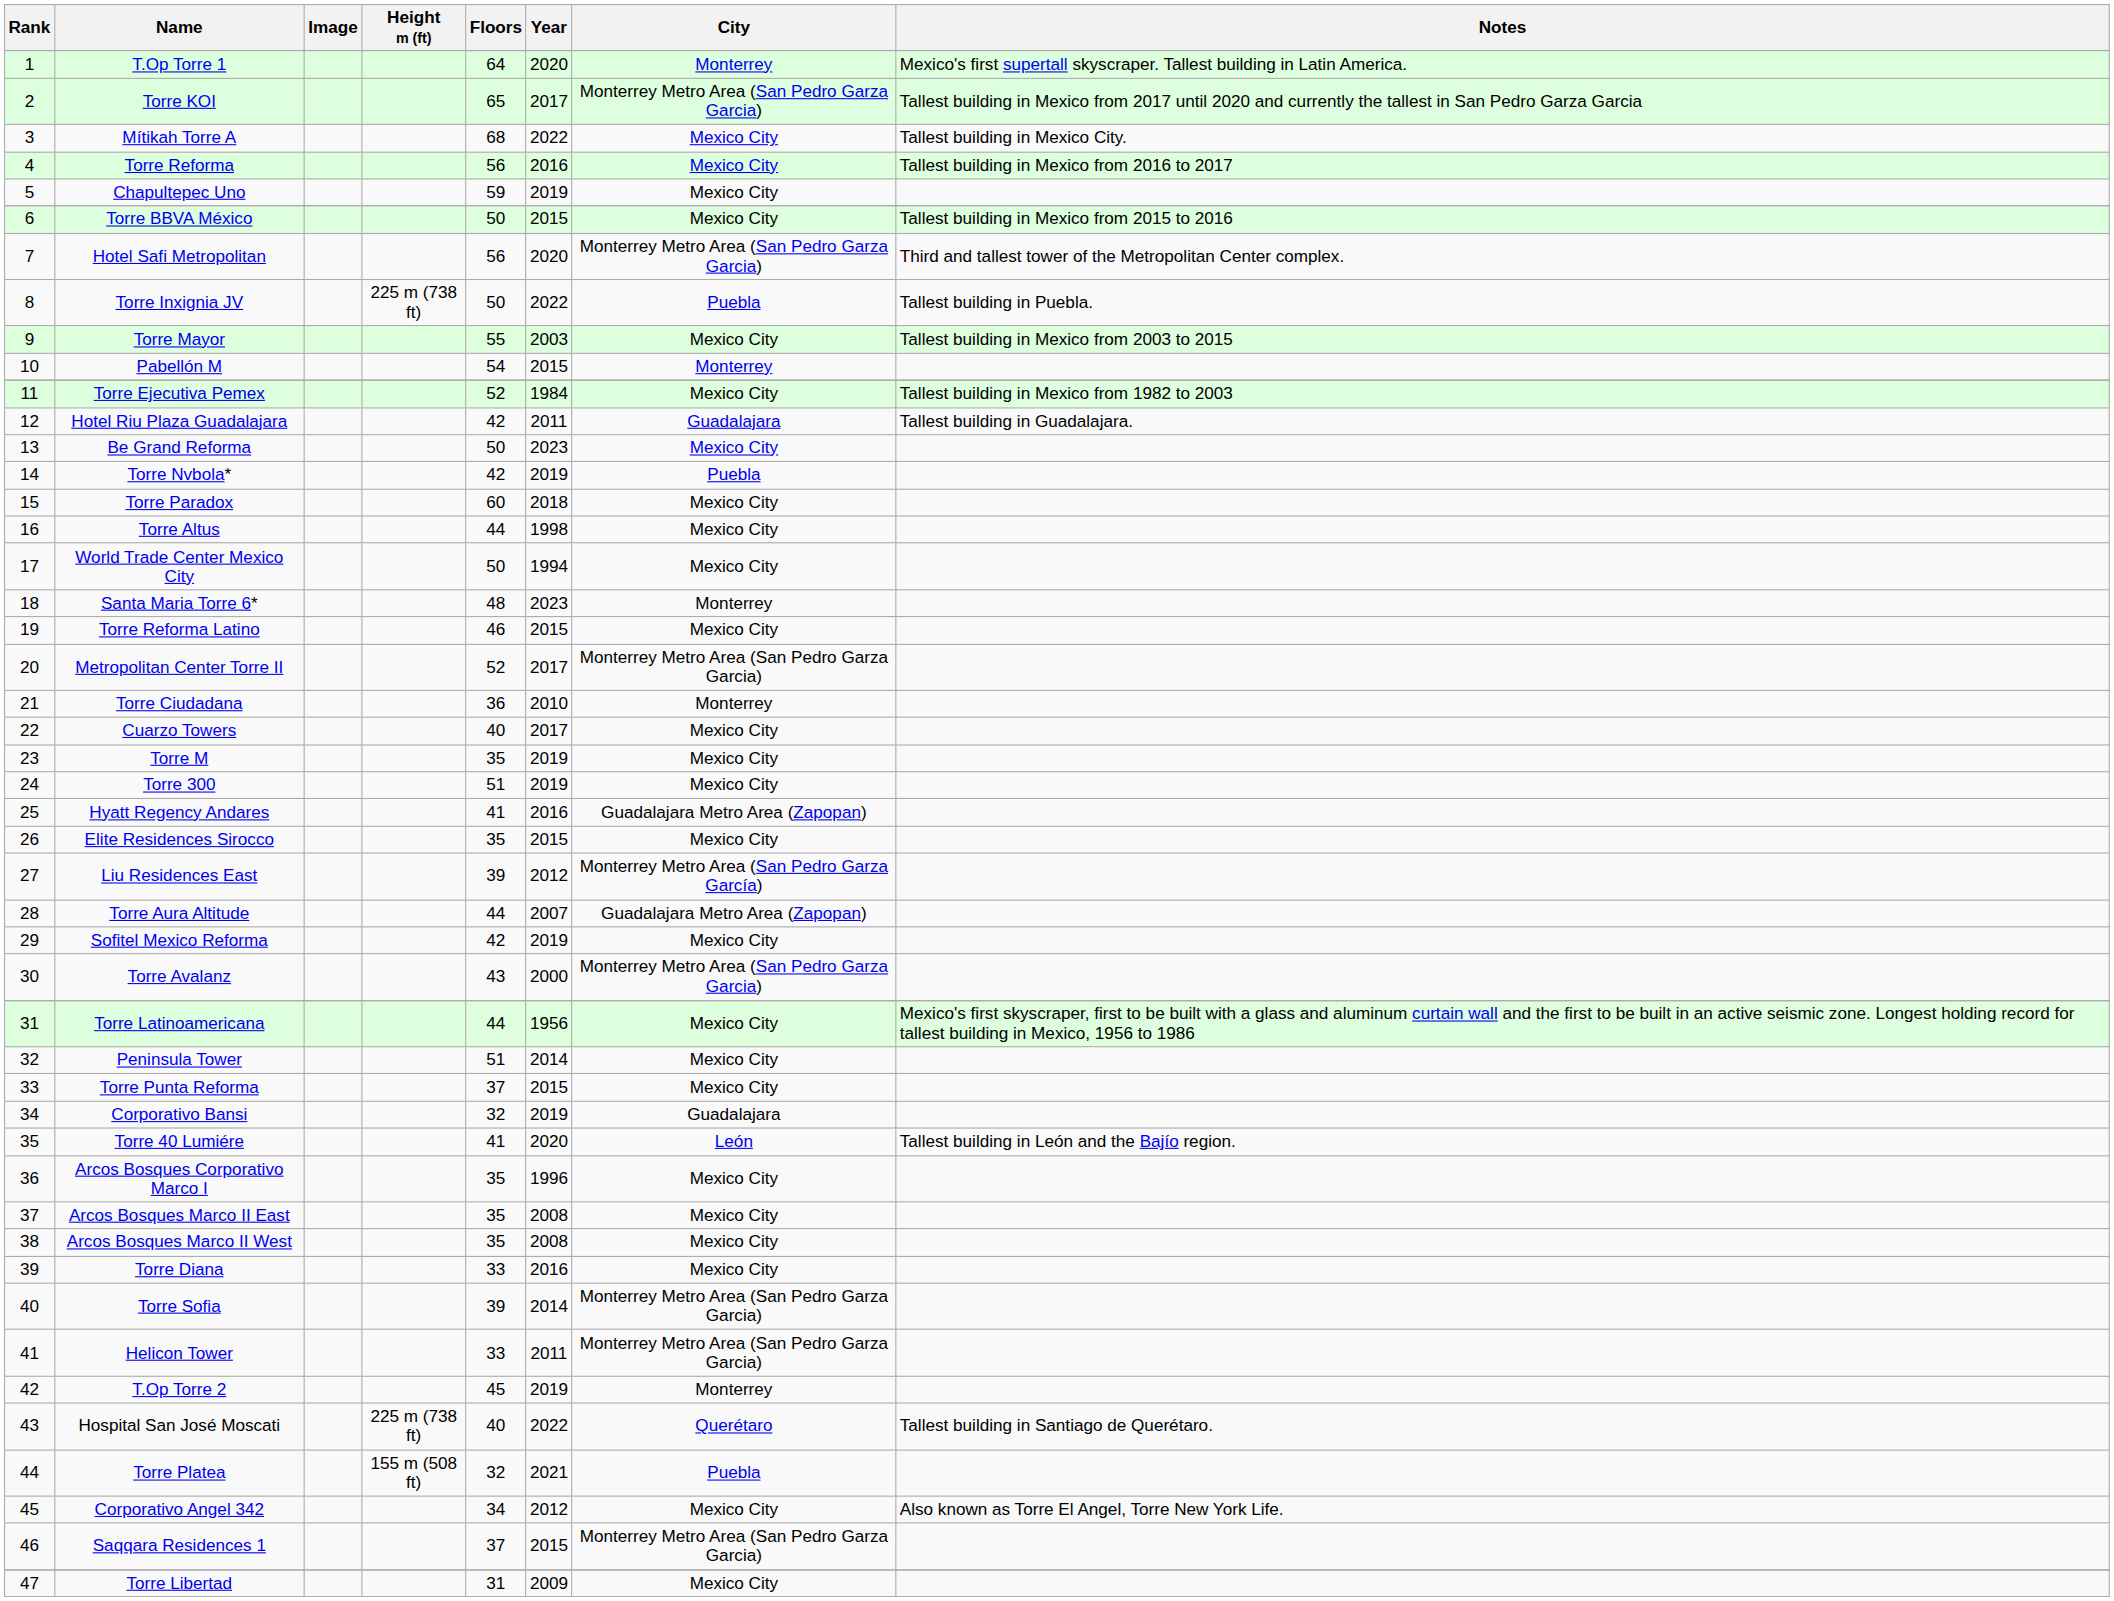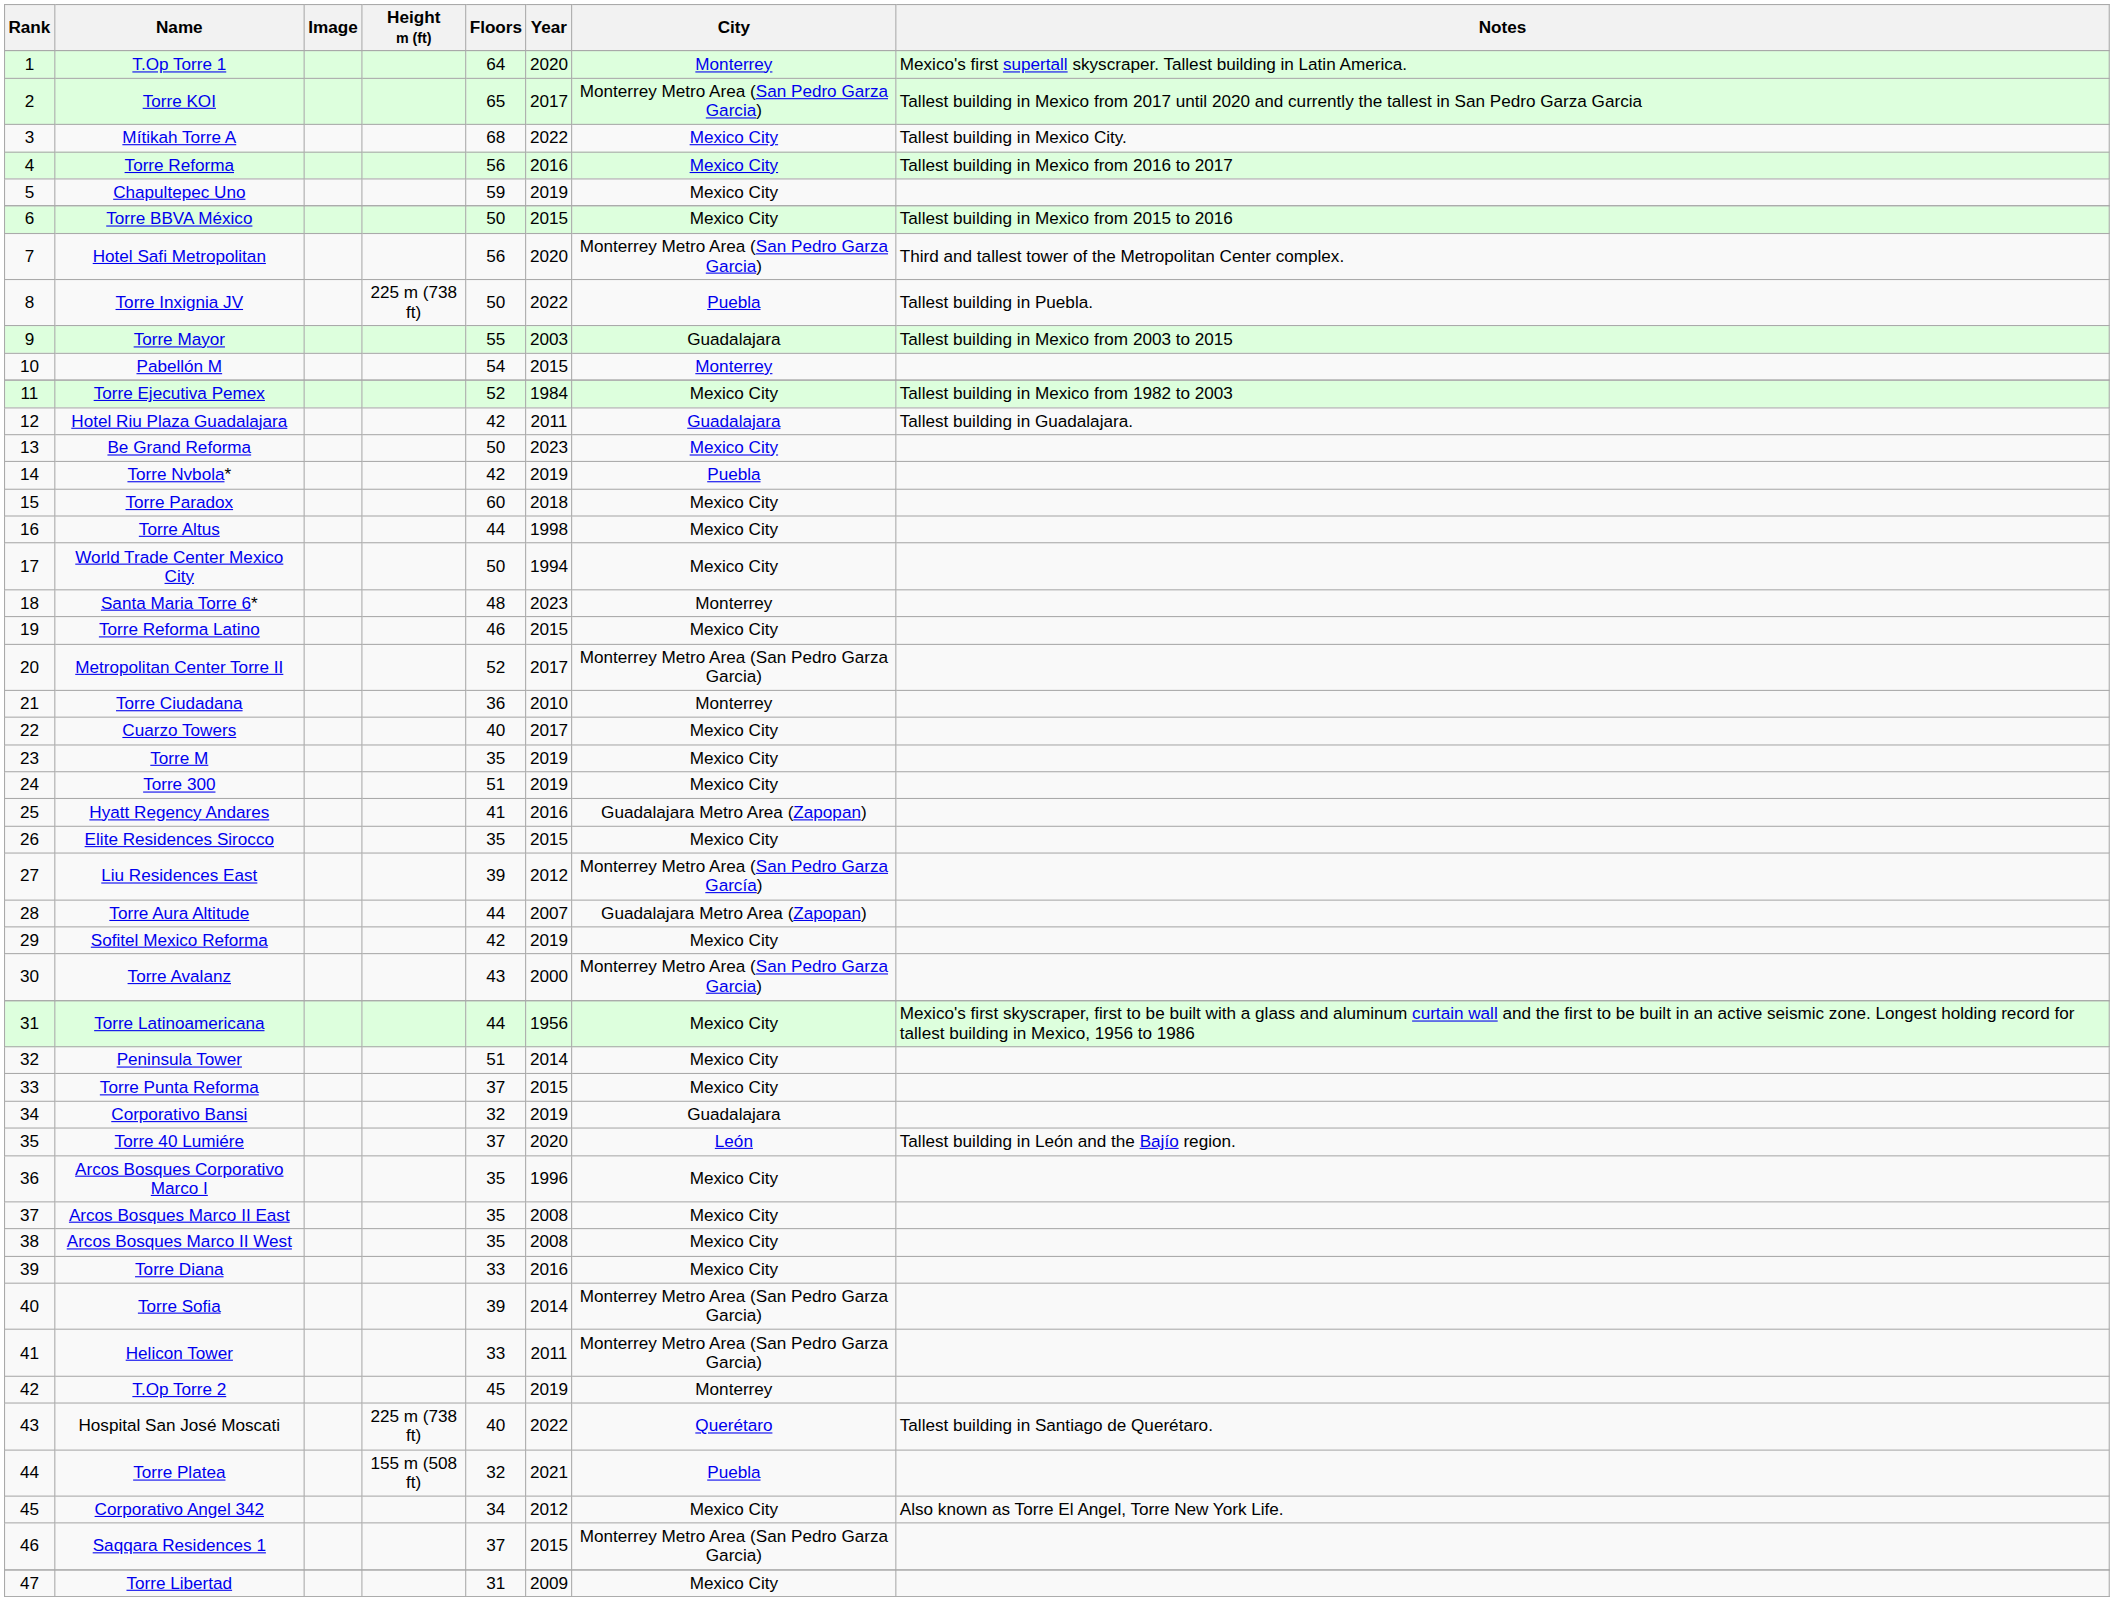Torre Mayor | City: Mexico City -> Guadalajara
Torre 40 Lumiére | Floors: 41 -> 37
